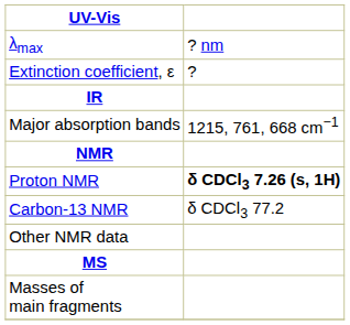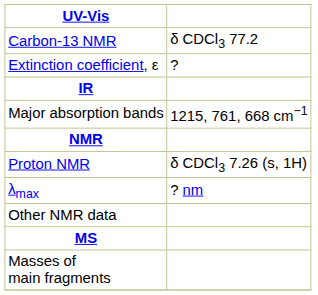rows swapped: λmax <-> Carbon-13 NMR
Proton NMR | column 2: bold -> normal
